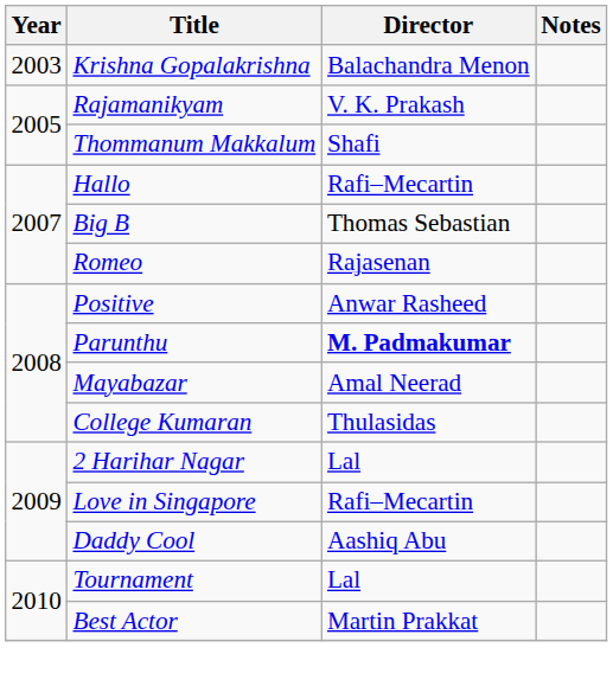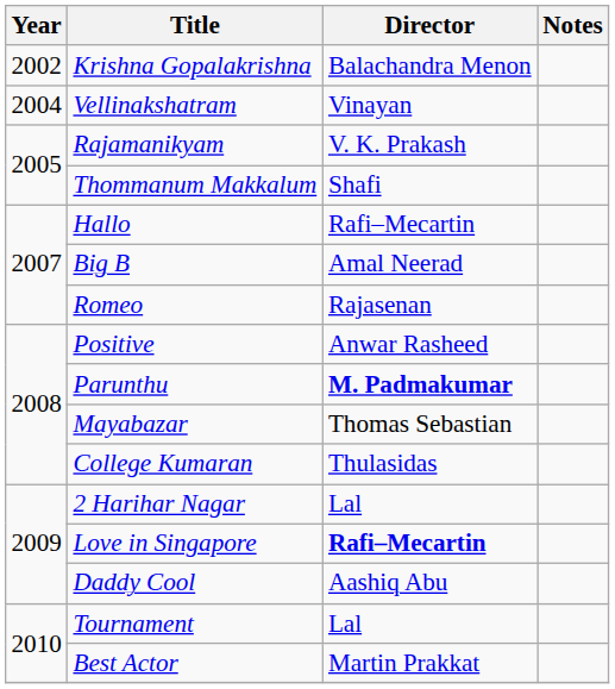Krishna Gopalakrishna | Year: 2003 -> 2002
+ row: 2004 | Vellinakshatram | Vinayan
Big B | Director: Thomas Sebastian -> Amal Neerad
Mayabazar | Director: Amal Neerad -> Thomas Sebastian
Love in Singapore | Director: normal -> bold
